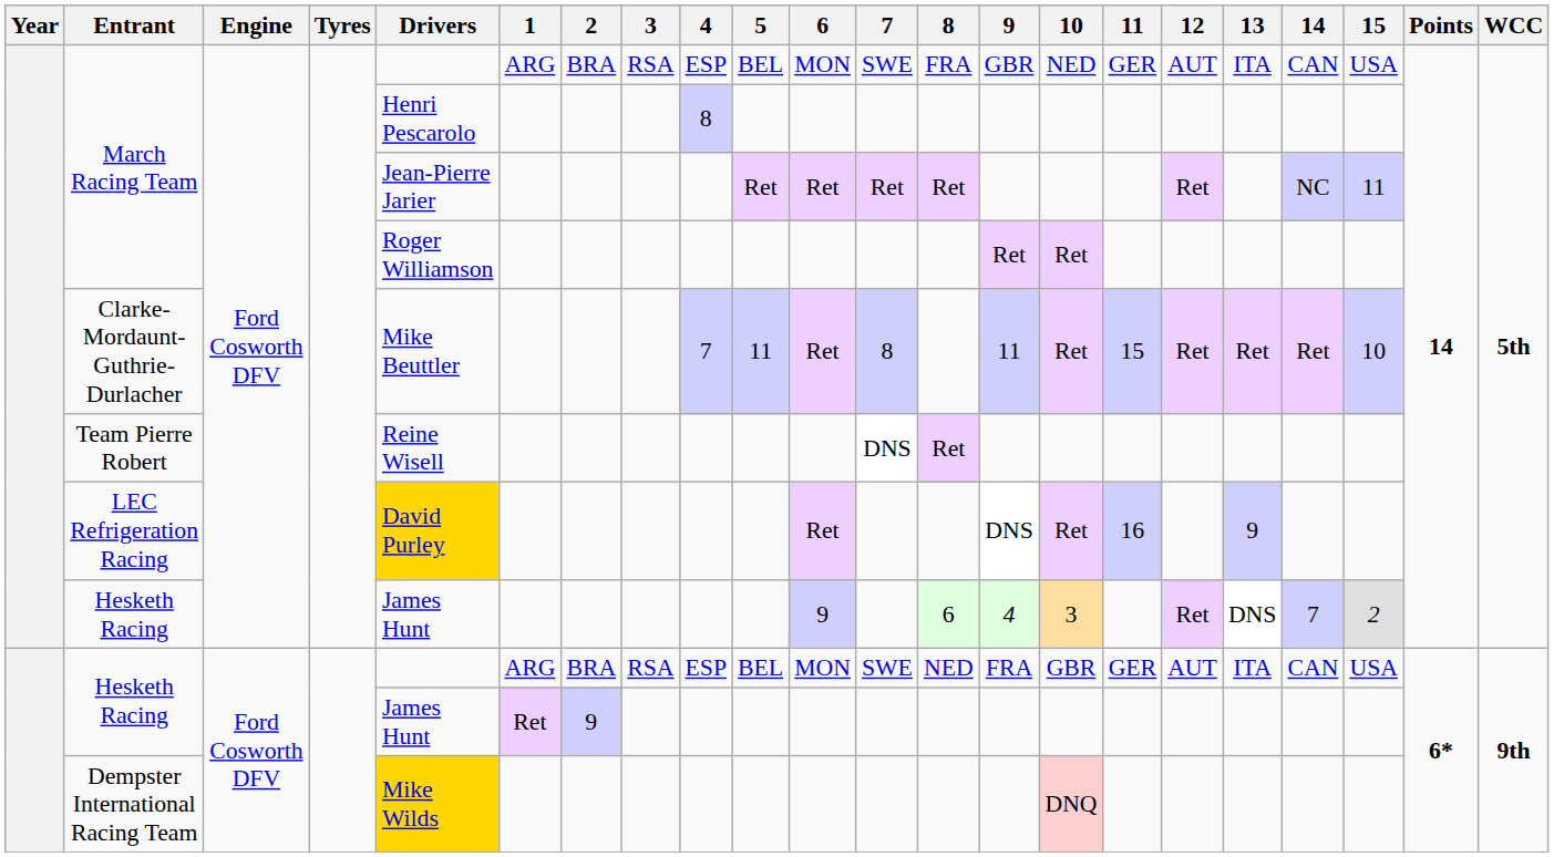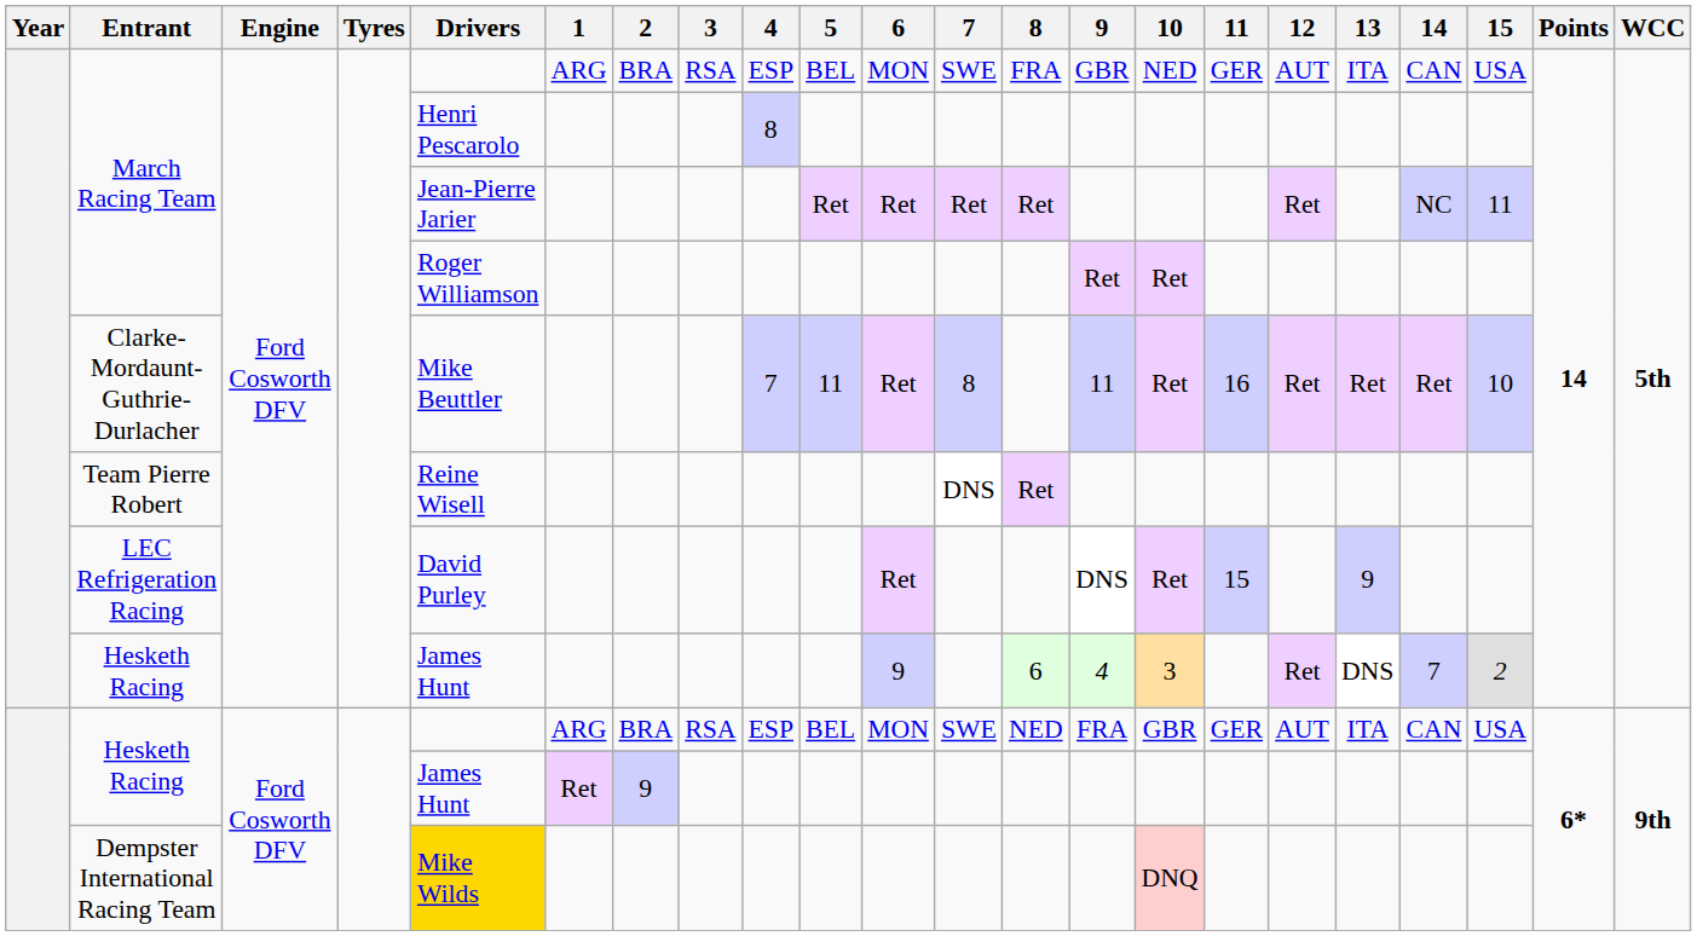Clarke-Mordaunt-Guthrie-Durlacher | 11: 15 -> 16
LEC Refrigeration Racing | Drivers: gold background -> no background
LEC Refrigeration Racing | 11: 16 -> 15
